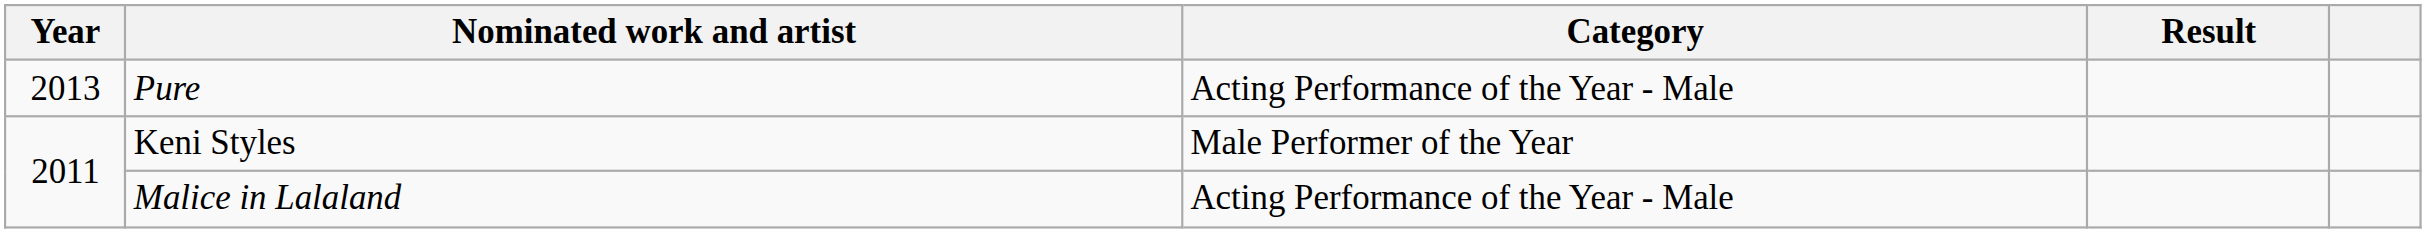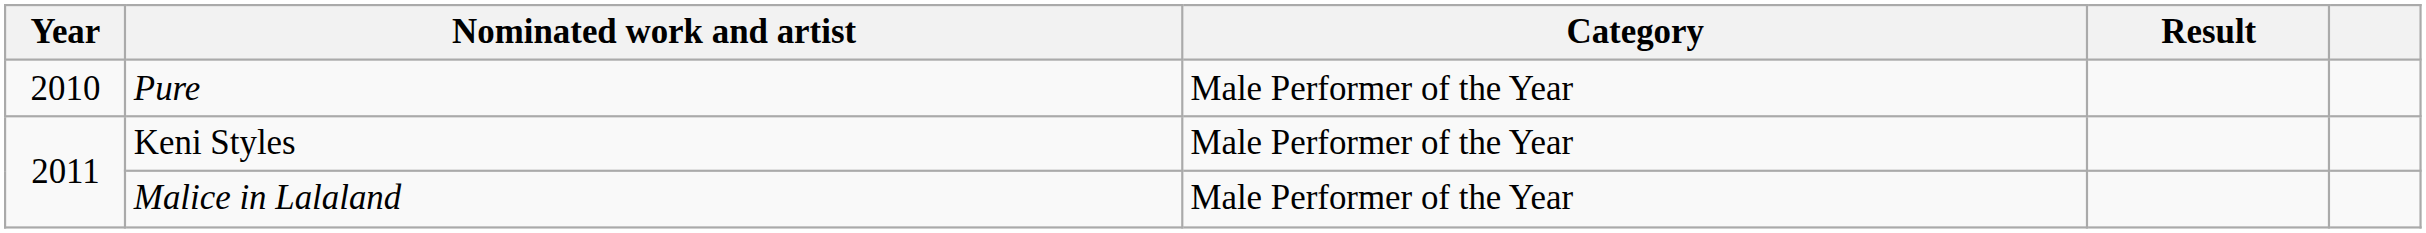Pure | Year: 2013 -> 2010
Pure | Category: Acting Performance of the Year - Male -> Male Performer of the Year
Malice in Lalaland | Category: Acting Performance of the Year - Male -> Male Performer of the Year
